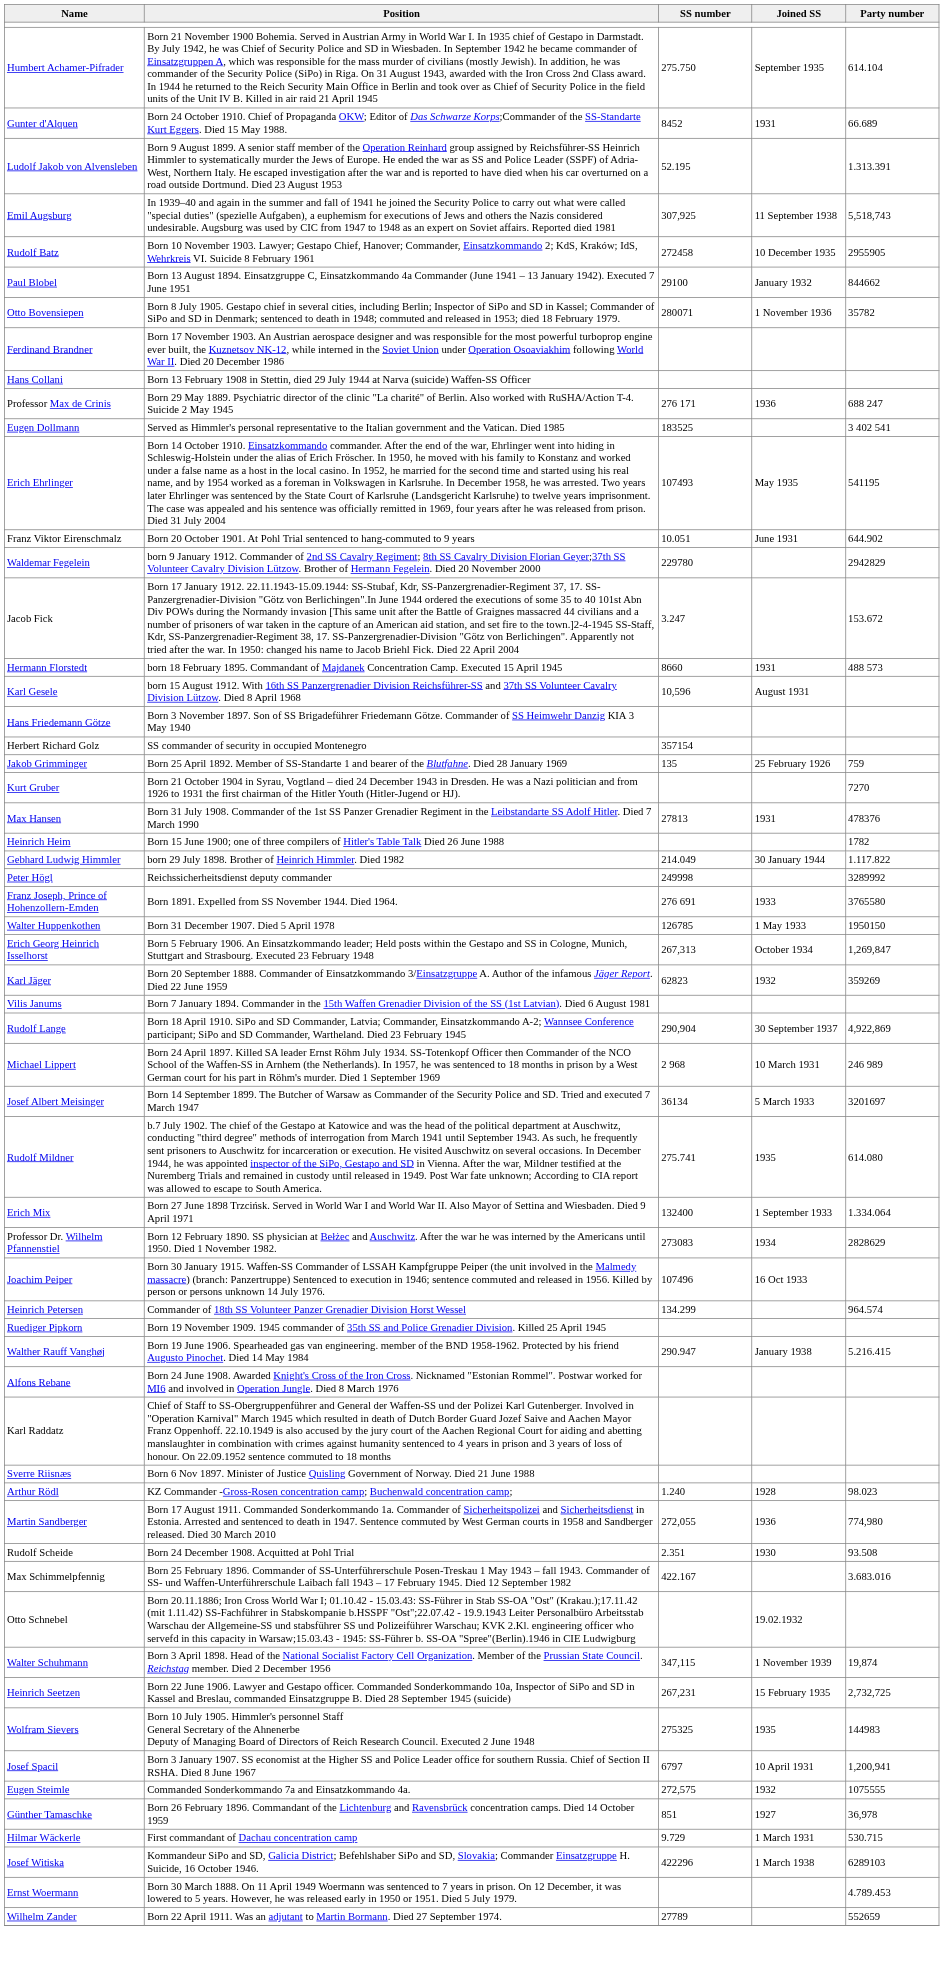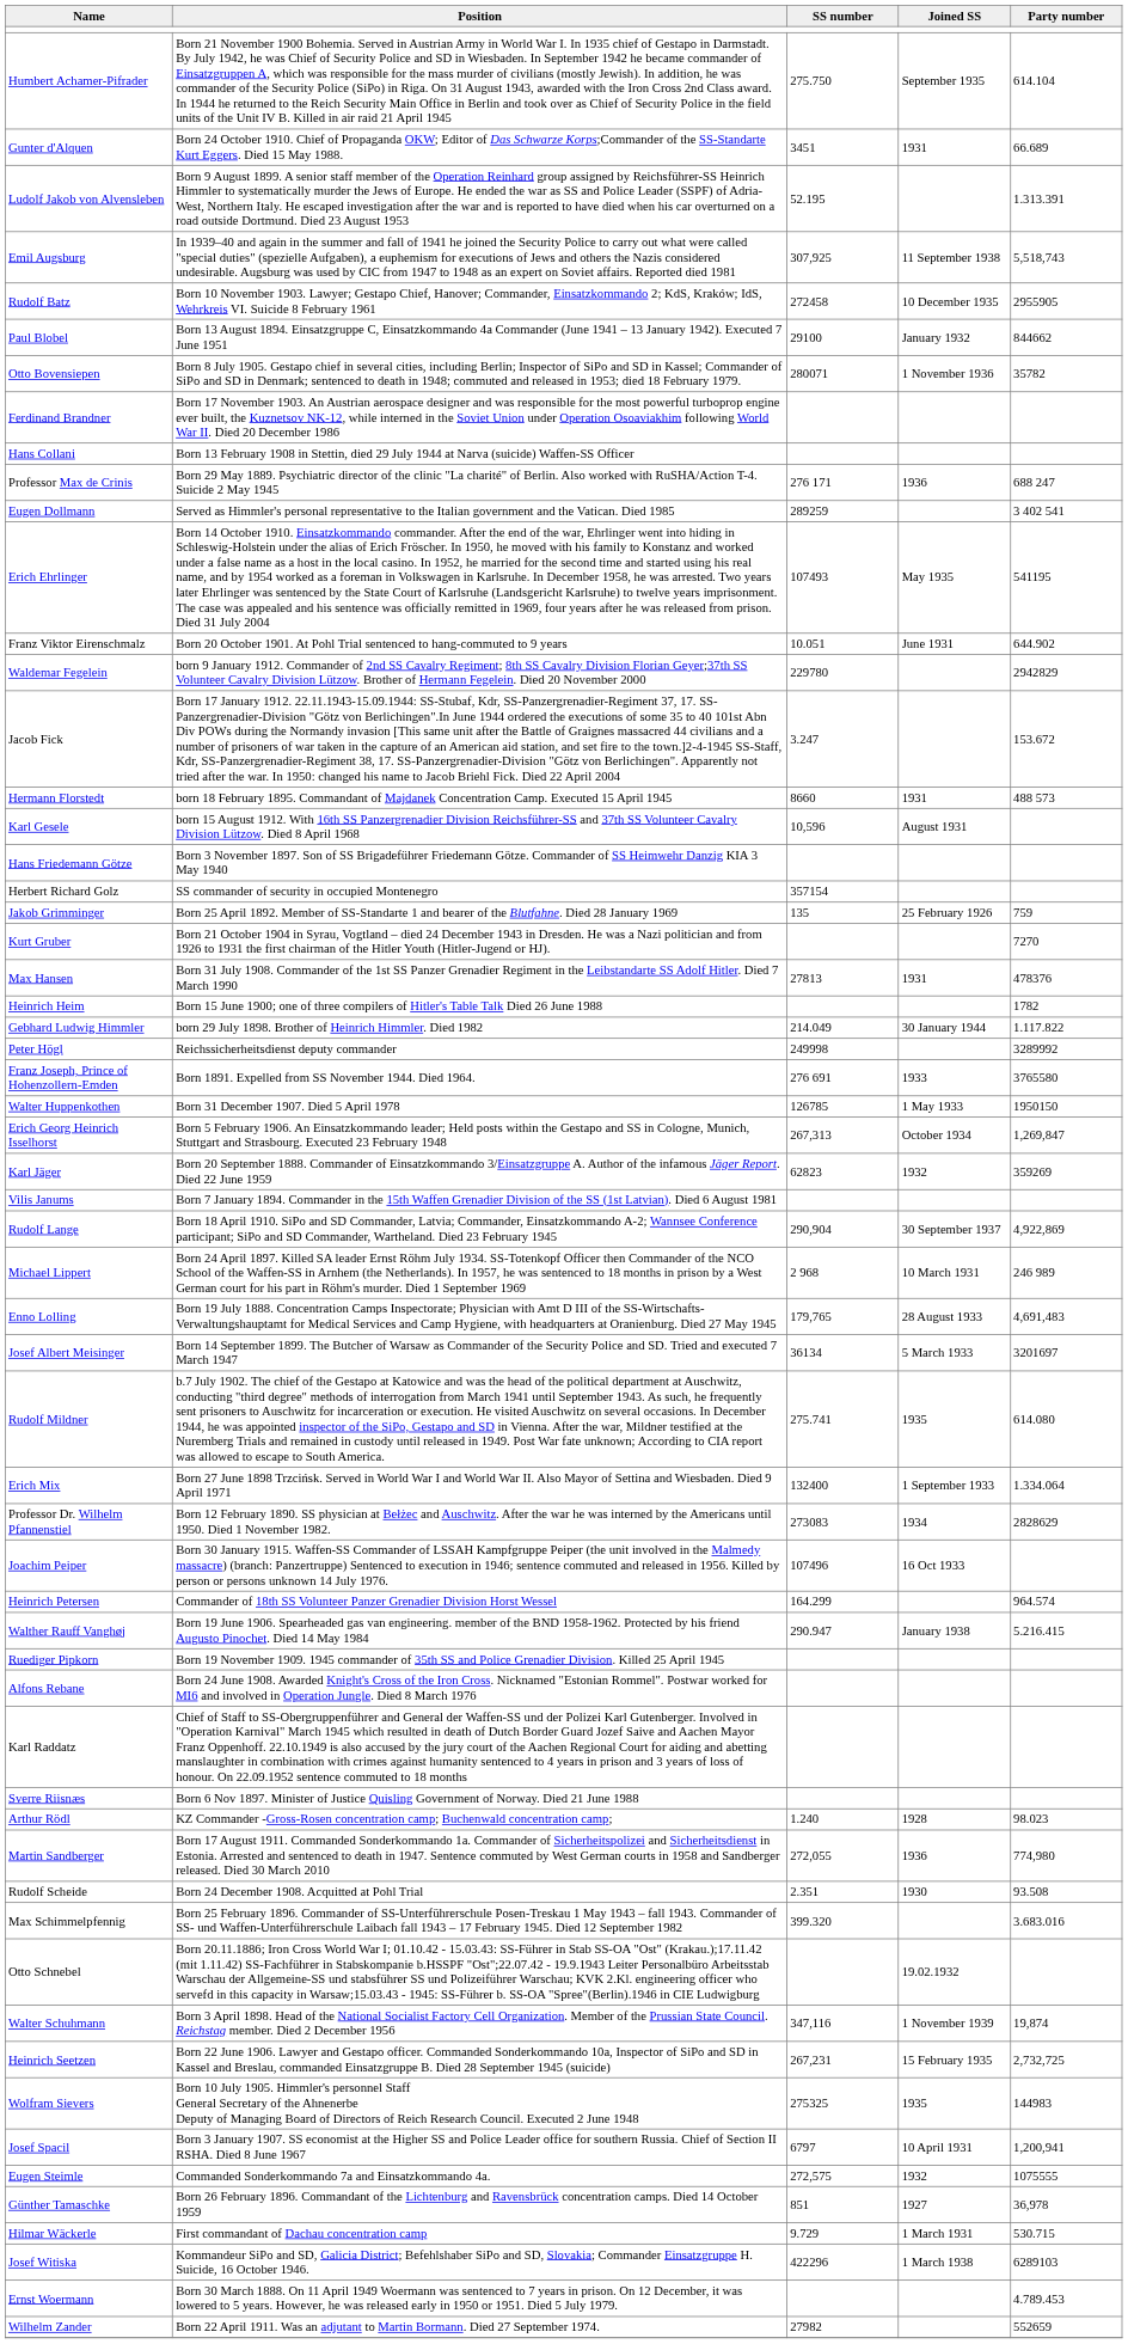Gunter d'Alquen | SS number: 8452 -> 3451
Eugen Dollmann | SS number: 183525 -> 289259
+ row: Enno Lolling | Born 19 July 1888. Concentration Camps Inspectorate; Physician with Amt D III of the SS-Wirtschafts-Verwaltungshauptamt for Medical Services and Camp Hygiene, with headquarters at Oranienburg. Died 27 May 1945 | 179,765 | 28 August 1933 | 4,691,483
Heinrich Petersen | SS number: 134.299 -> 164.299
rows swapped: Ruediger Pipkorn <-> Walther Rauff Vanghøj
Max Schimmelpfennig | SS number: 422.167 -> 399.320
Walter Schuhmann | SS number: 347,115 -> 347,116
Wilhelm Zander | SS number: 27789 -> 27982
